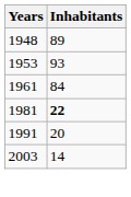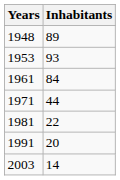+ row: 1971 | 44
1981 | Inhabitants: bold -> normal
